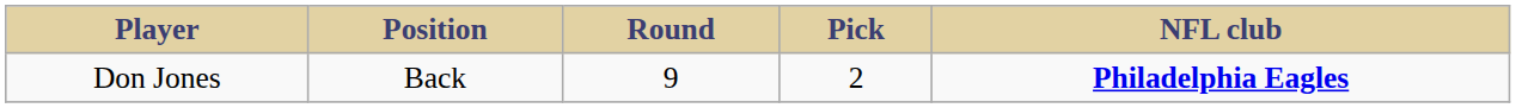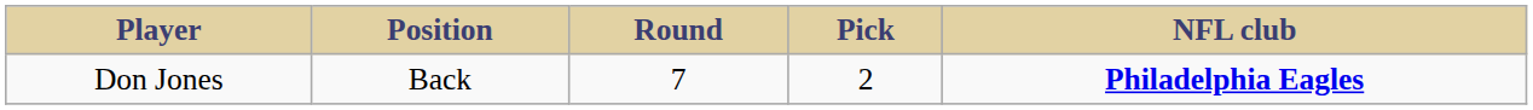Don Jones | Round: 9 -> 7
